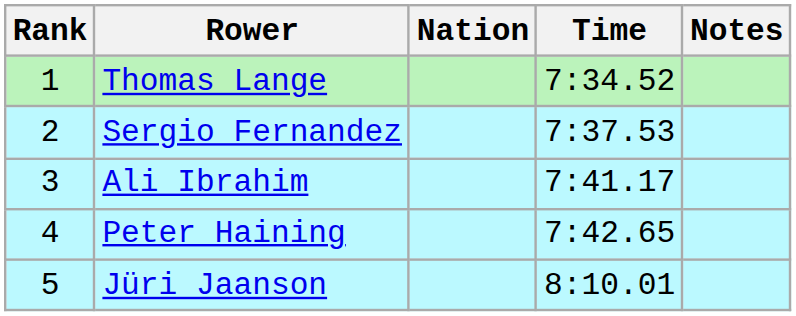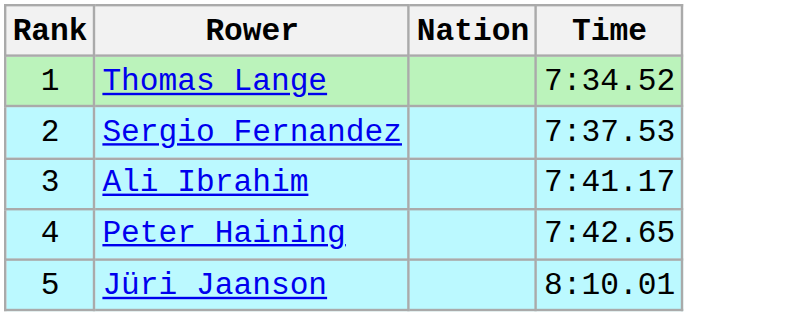- column: Notes
